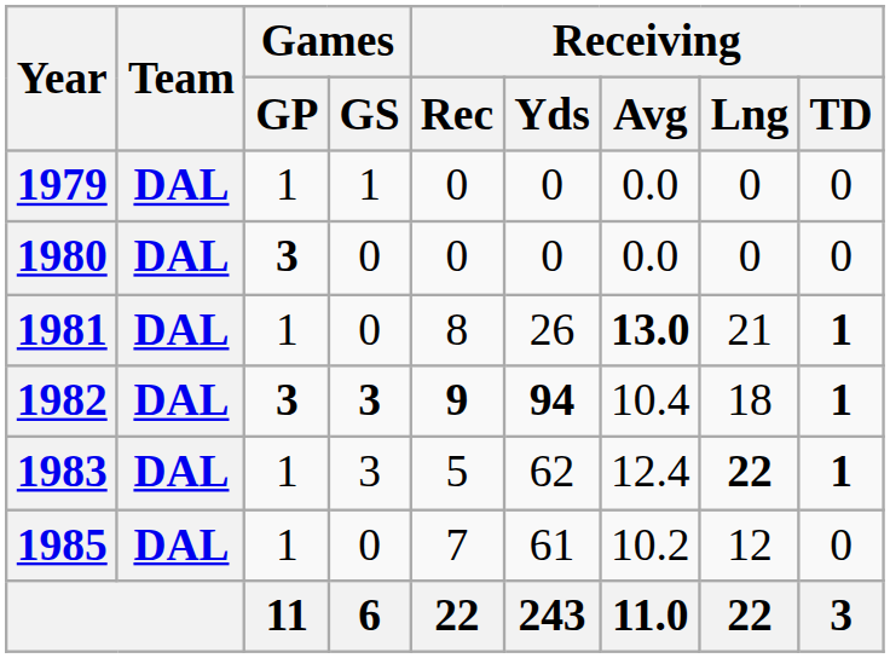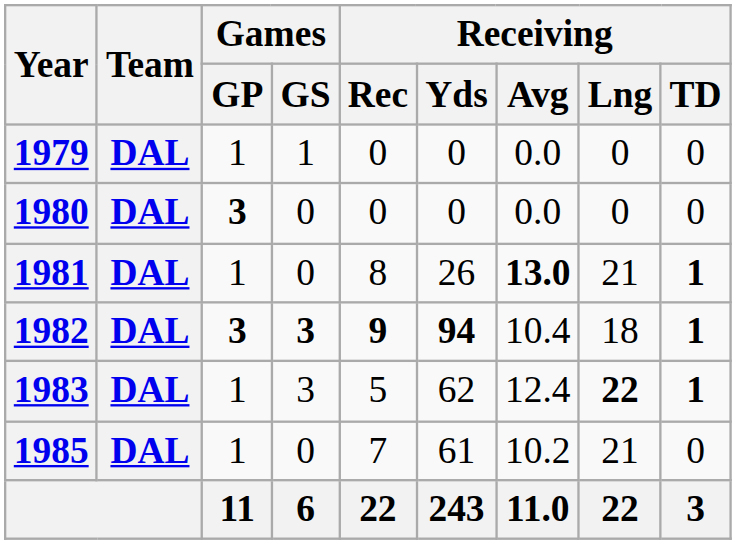1985 | Receiving / Lng: 12 -> 21
